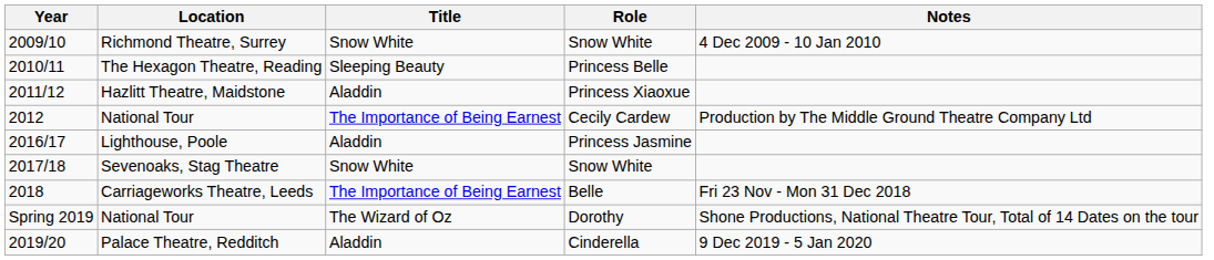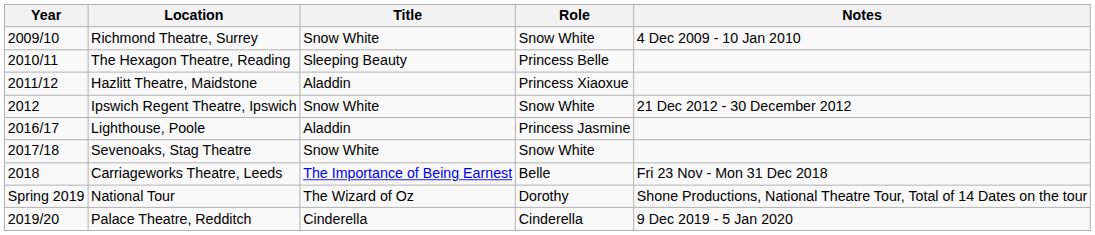- row: 2012 | National Tour | The Importance of Being Earnest | Cecily Cardew | Production by The Middle Ground Theatre Company Ltd
+ row: 2012 | Ipswich Regent Theatre, Ipswich | Snow White | Snow White | 21 Dec 2012 - 30 December 2012
Palace Theatre, Redditch | Title: Aladdin -> Cinderella
